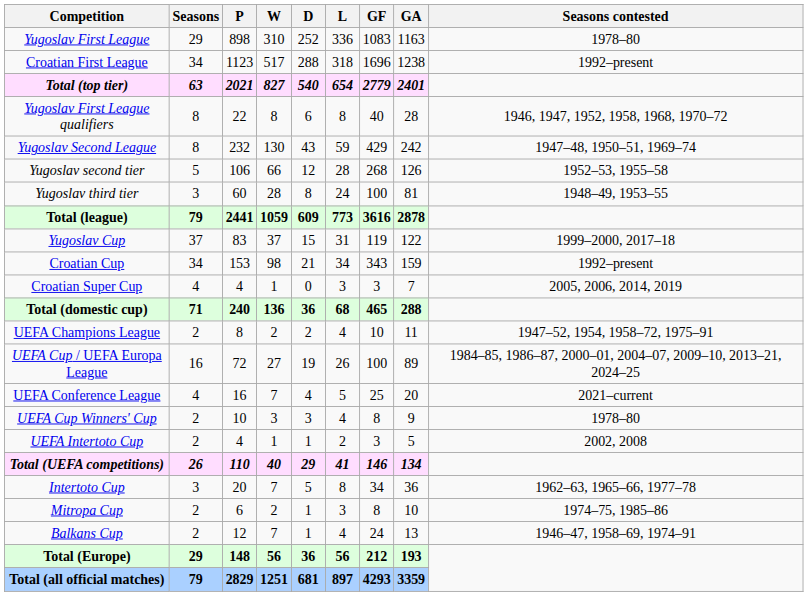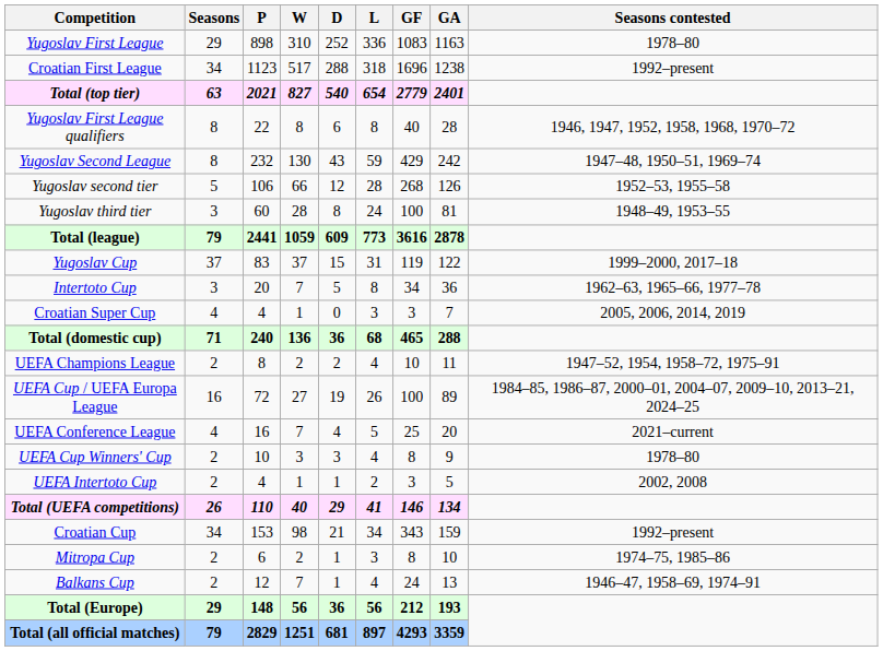rows swapped: Croatian Cup <-> Intertoto Cup
